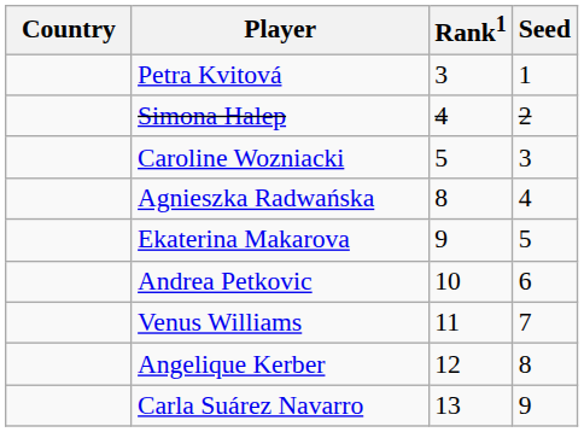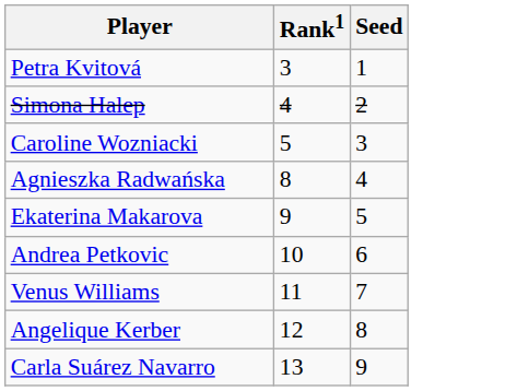- column: Country
